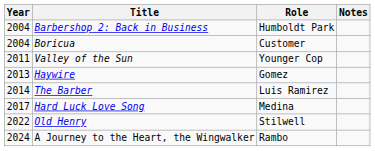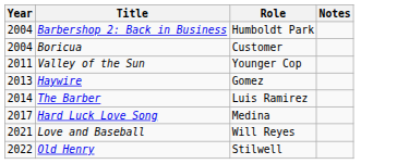+ row: 2021 | Love and Baseball | Will Reyes
- row: 2024 | A Journey to the Heart, the Wingwalker | Rambo
